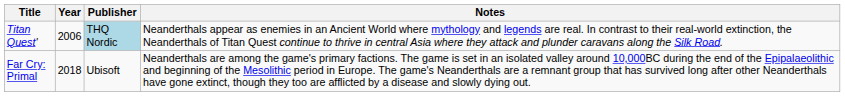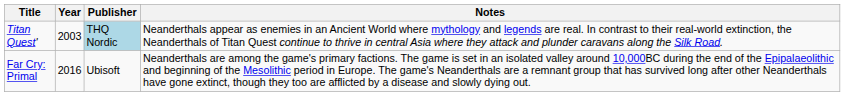Titan Quest' | Year: 2006 -> 2003
Far Cry: Primal | Year: 2018 -> 2016
